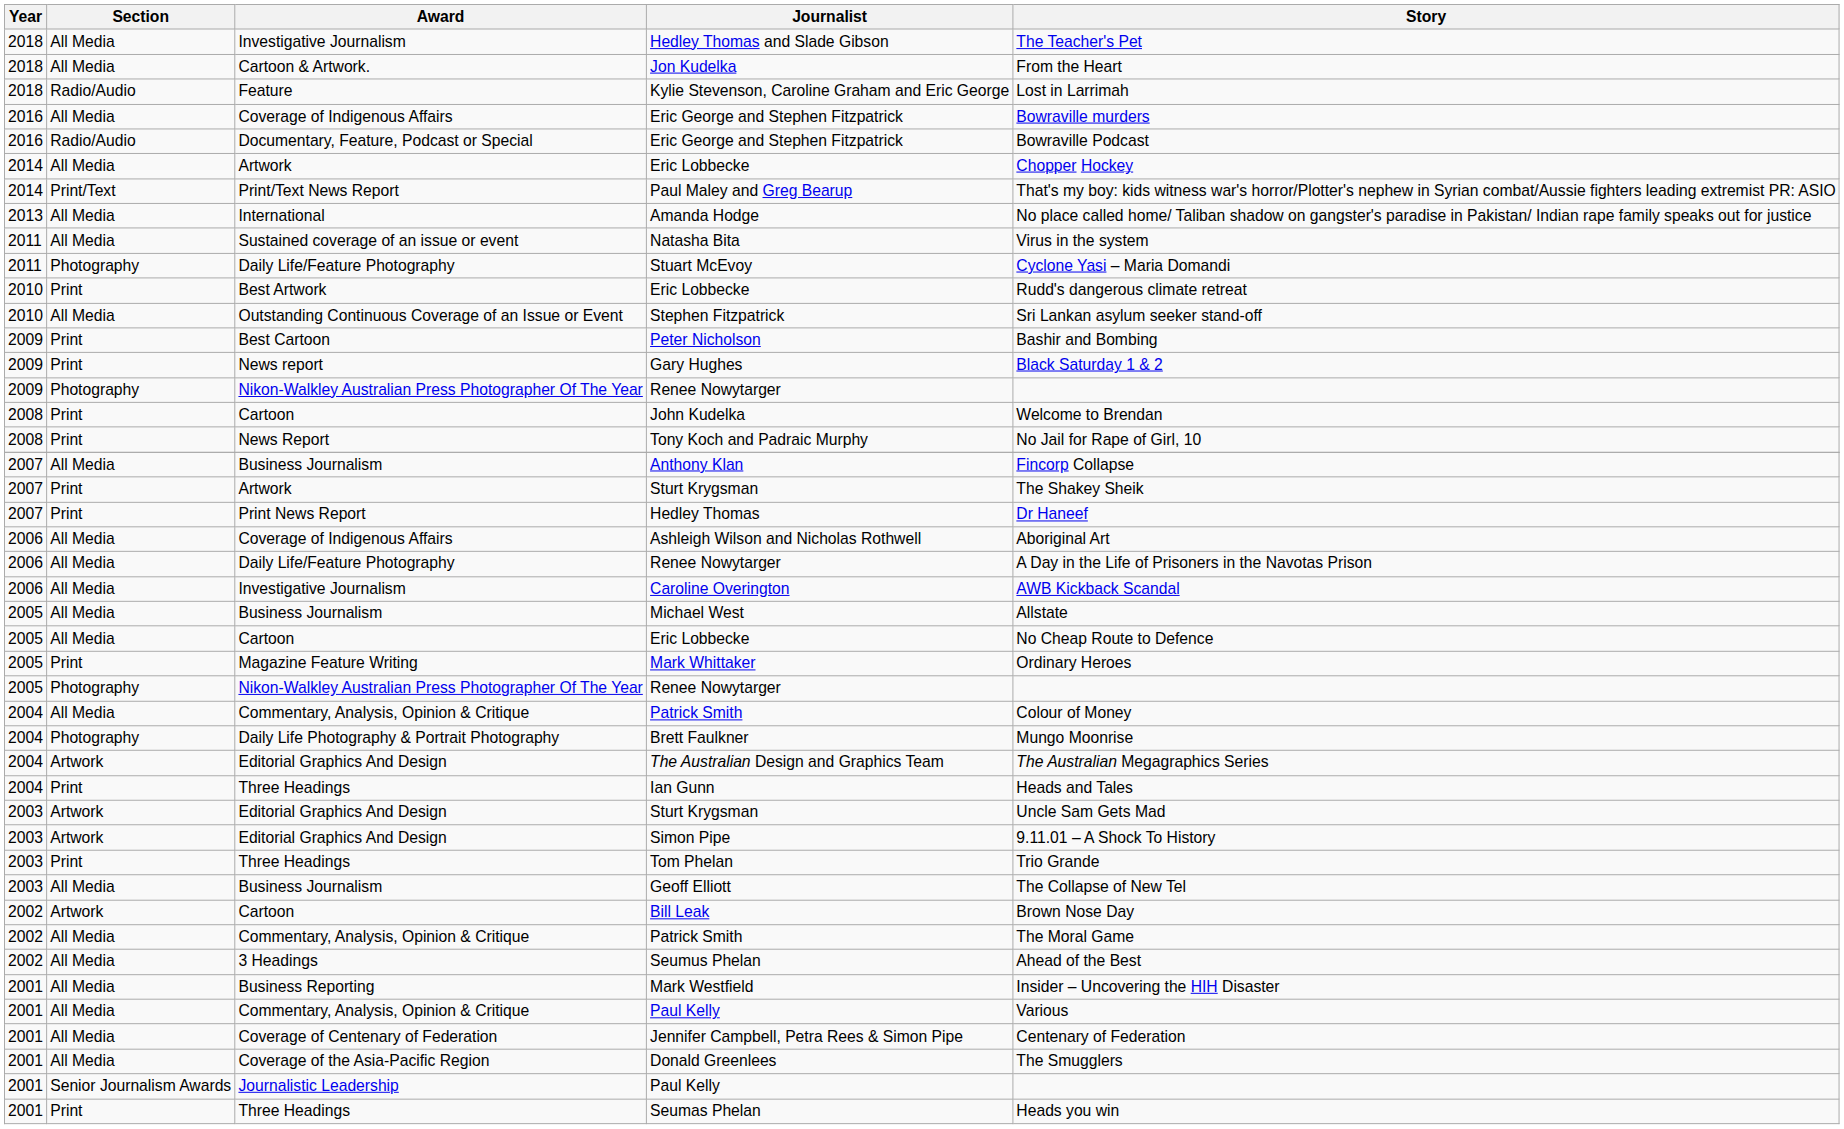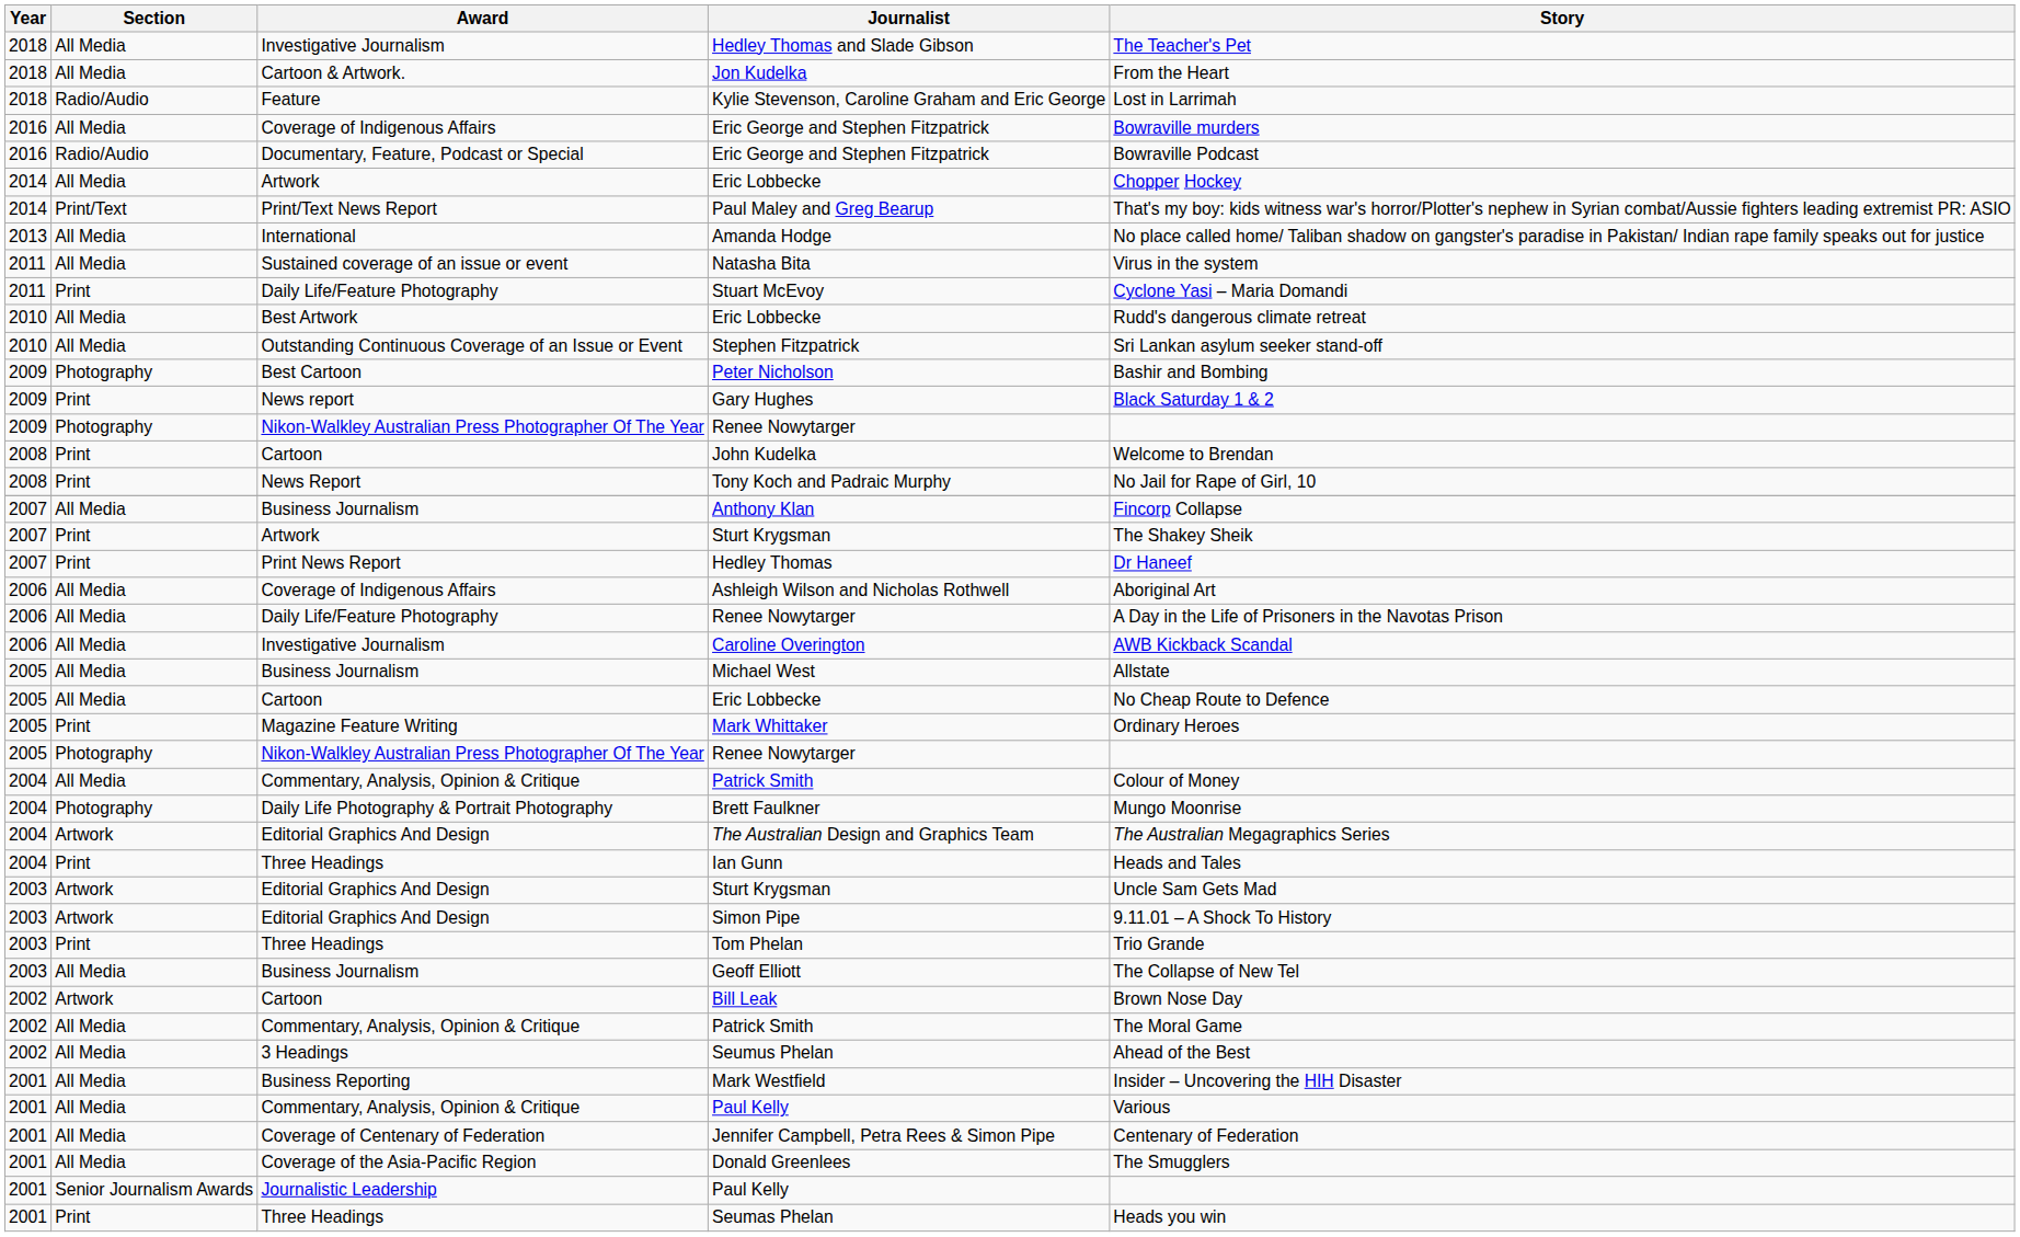Stuart McEvoy | Section: Photography -> Print
Best Artwork / Eric Lobbecke | Section: Print -> All Media
Peter Nicholson | Section: Print -> Photography
